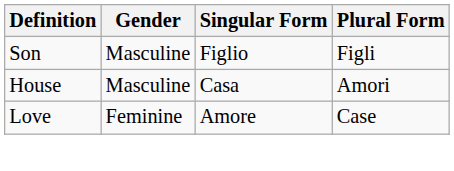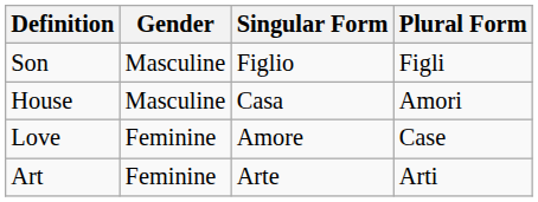+ row: Art | Feminine | Arte | Arti
